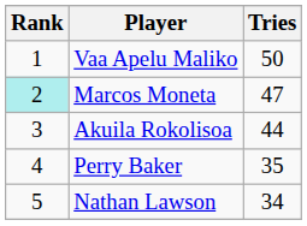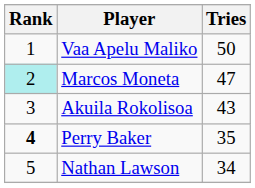Akuila Rokolisoa | Tries: 44 -> 43
Perry Baker | Rank: normal -> bold
